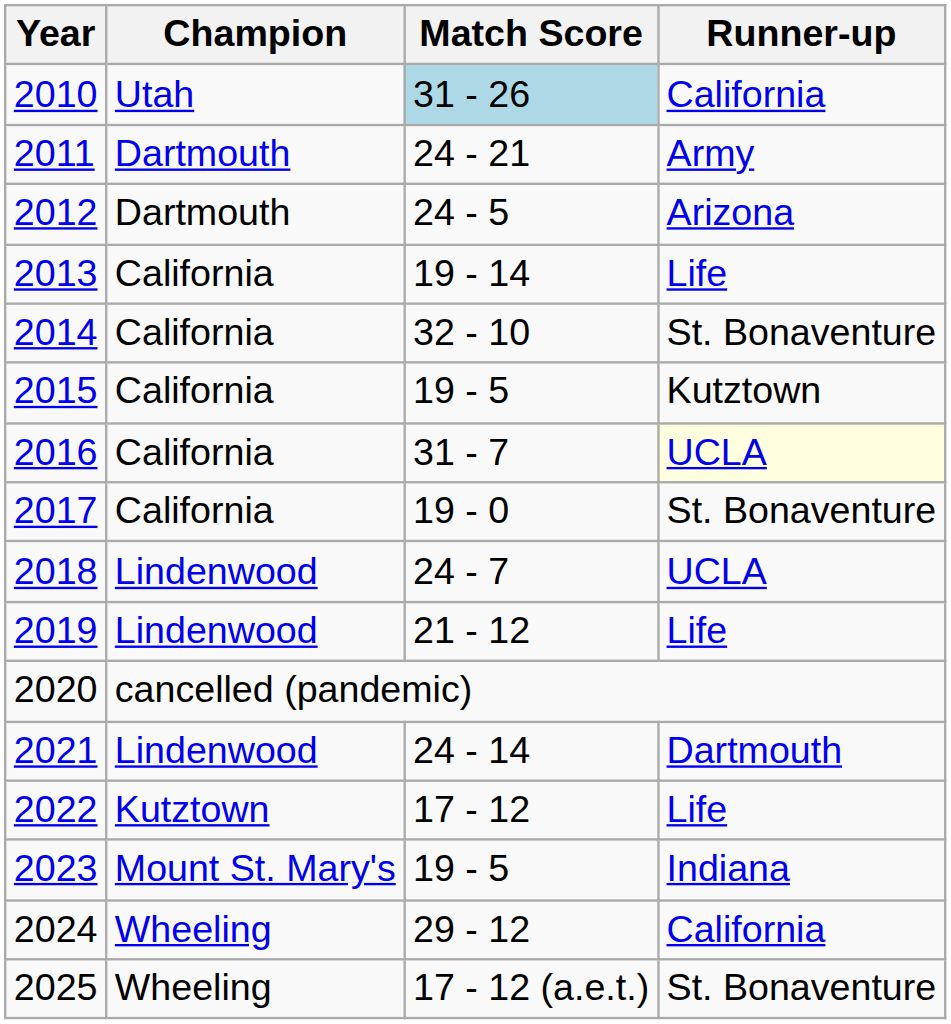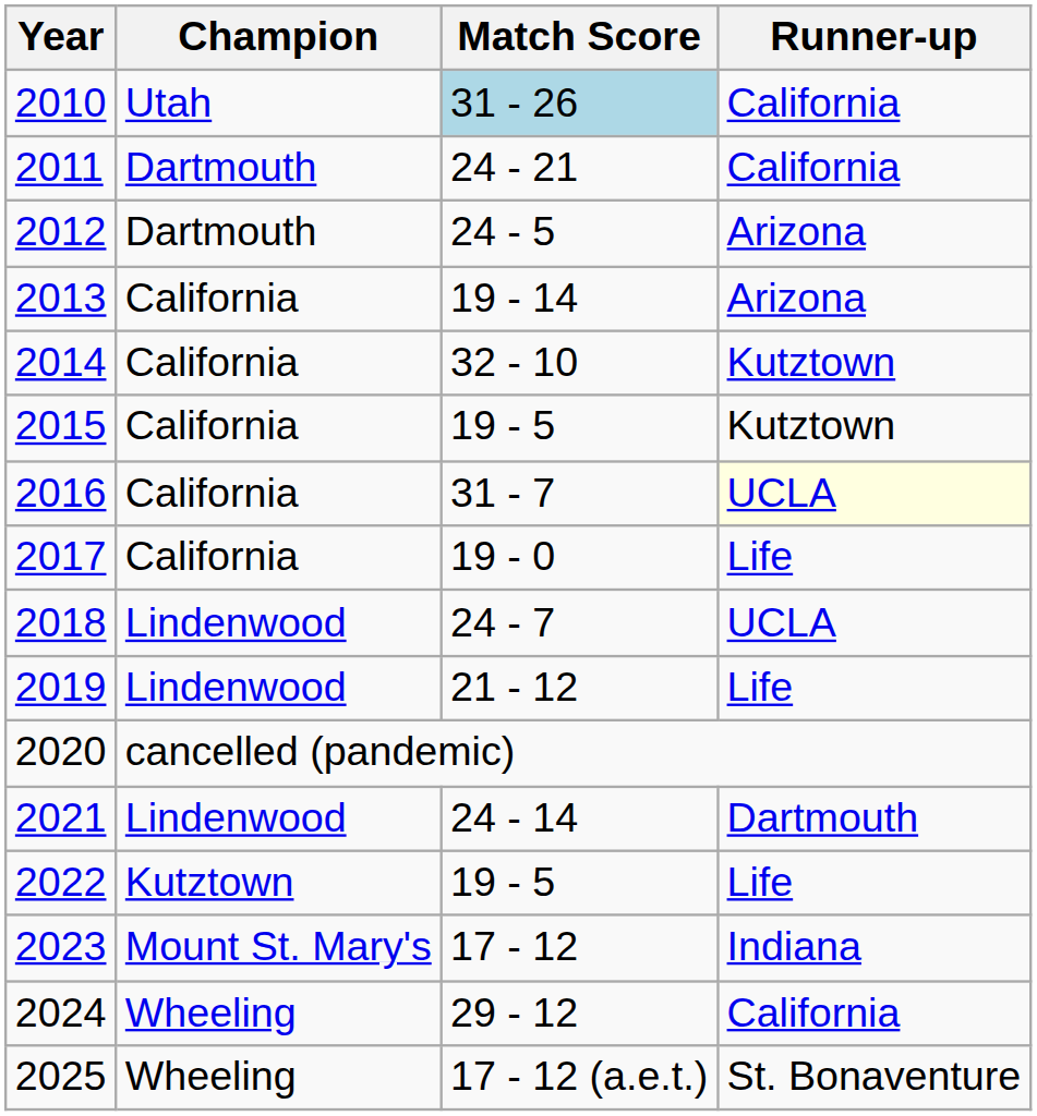2011 | Runner-up: Army -> California
2013 | Runner-up: Life -> Arizona
2014 | Runner-up: St. Bonaventure -> Kutztown
2017 | Runner-up: St. Bonaventure -> Life
2022 | Match Score: 17 - 12 -> 19 - 5
2023 | Match Score: 19 - 5 -> 17 - 12
